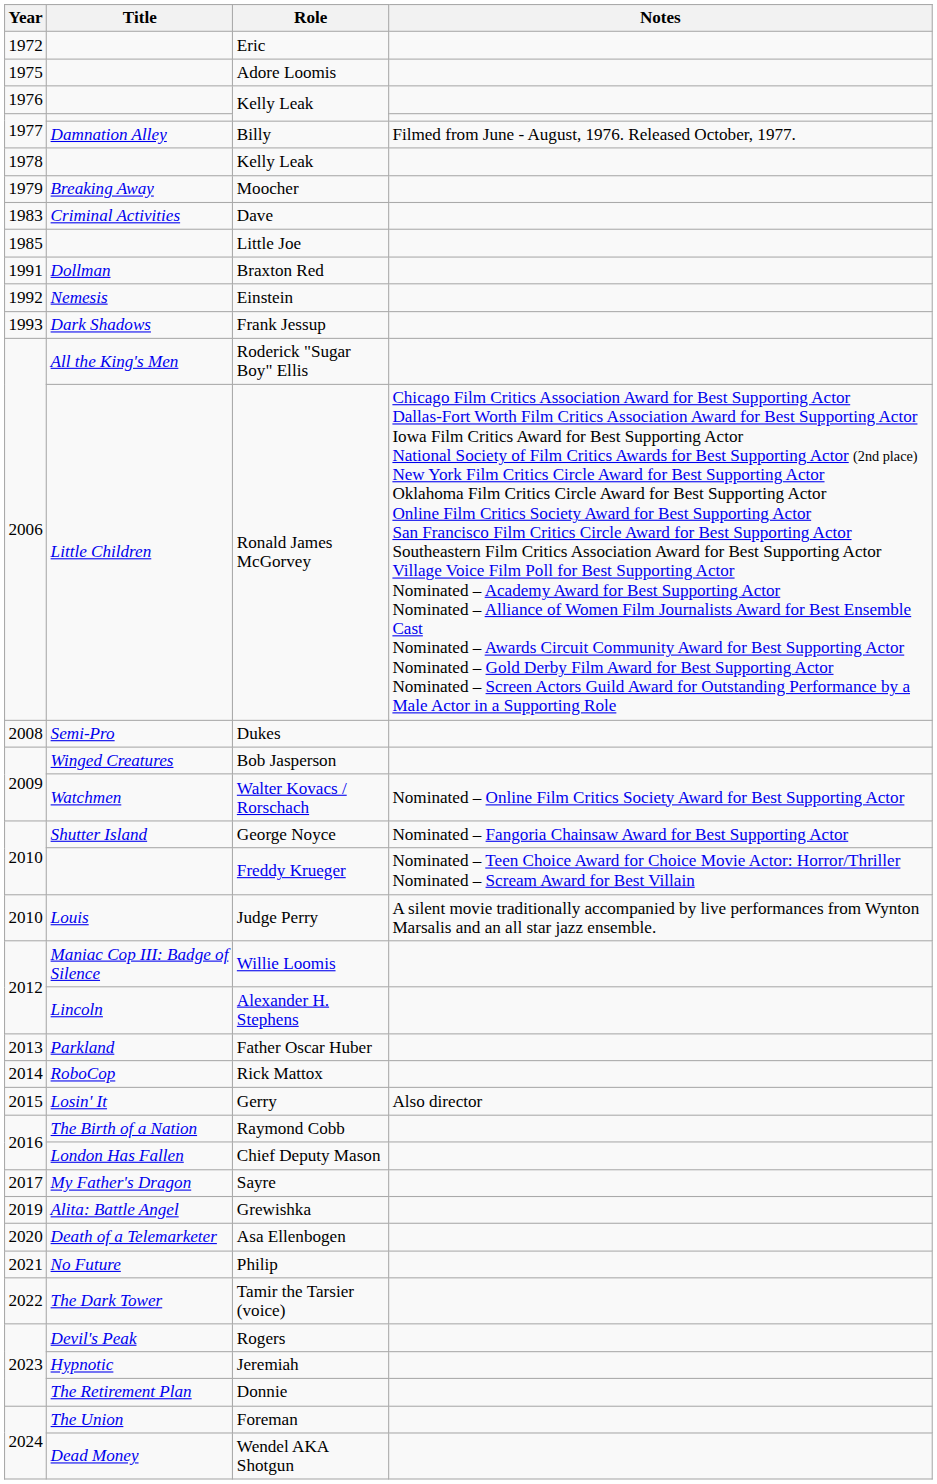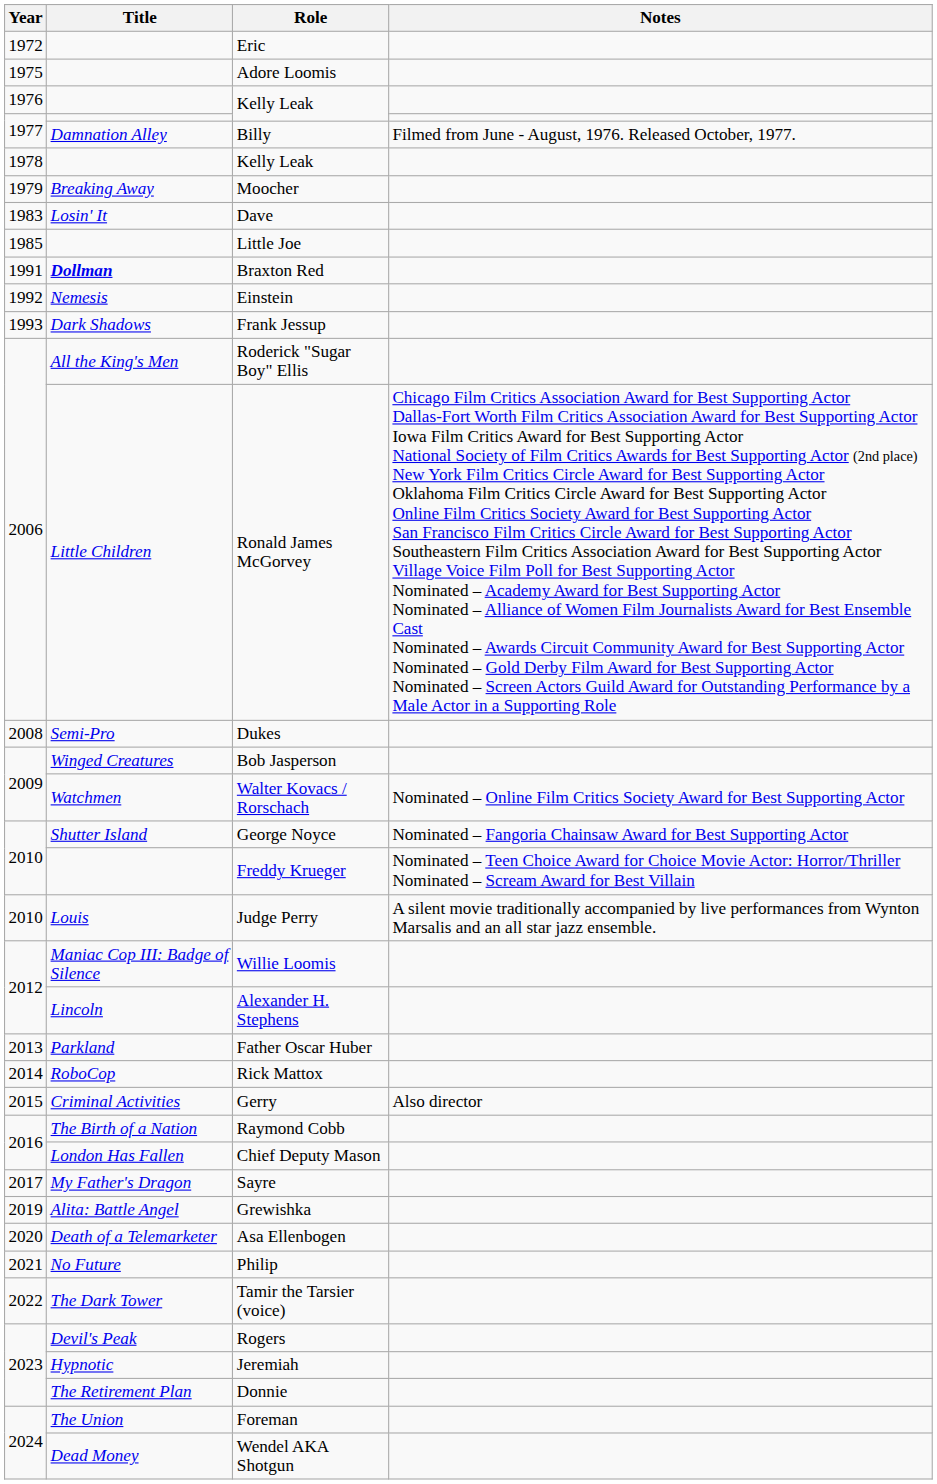Dave | Title: Criminal Activities -> Losin' It
Braxton Red | Title: normal -> bold
Gerry | Title: Losin' It -> Criminal Activities
